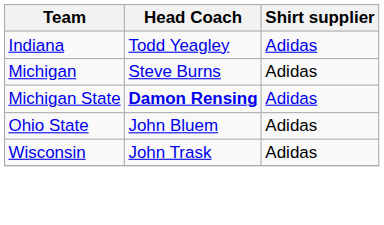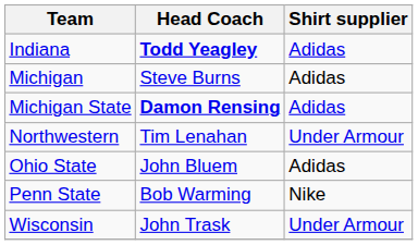Indiana | Head Coach: normal -> bold
+ row: Northwestern | Tim Lenahan | Under Armour
+ row: Penn State | Bob Warming | Nike
Wisconsin | Shirt supplier: Adidas -> Under Armour
